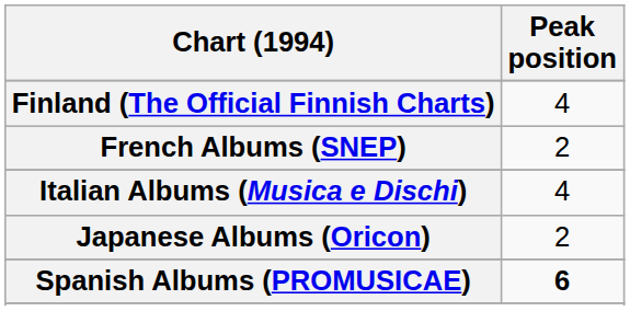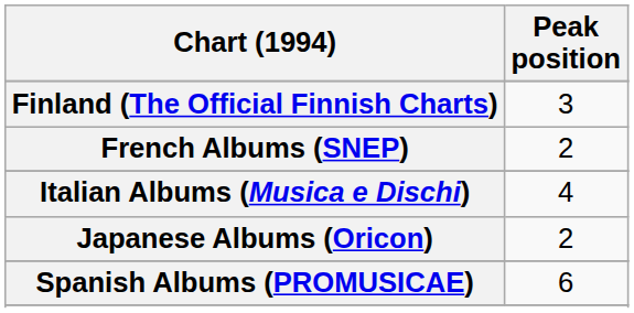Finland (The Official Finnish Charts) | Peak position: 4 -> 3
Spanish Albums (PROMUSICAE) | Peak position: bold -> normal
